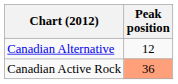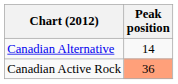Canadian Alternative | Peak position: 12 -> 14
